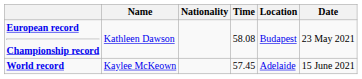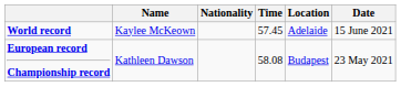rows swapped: World record <-> European record Championship record
